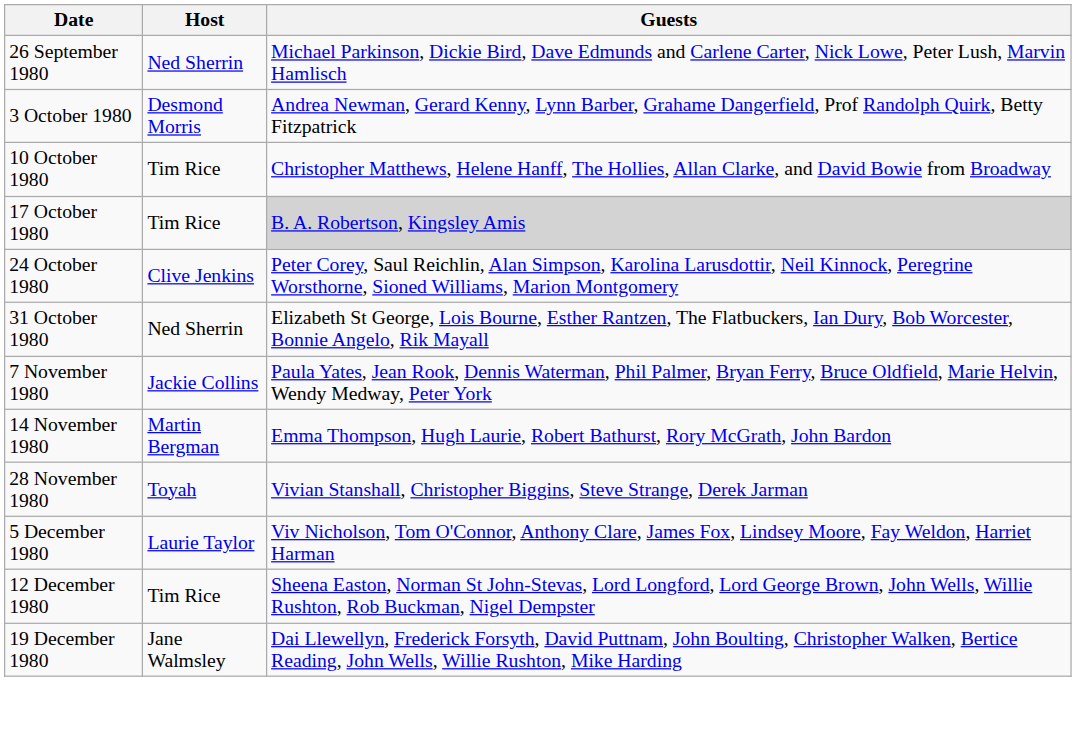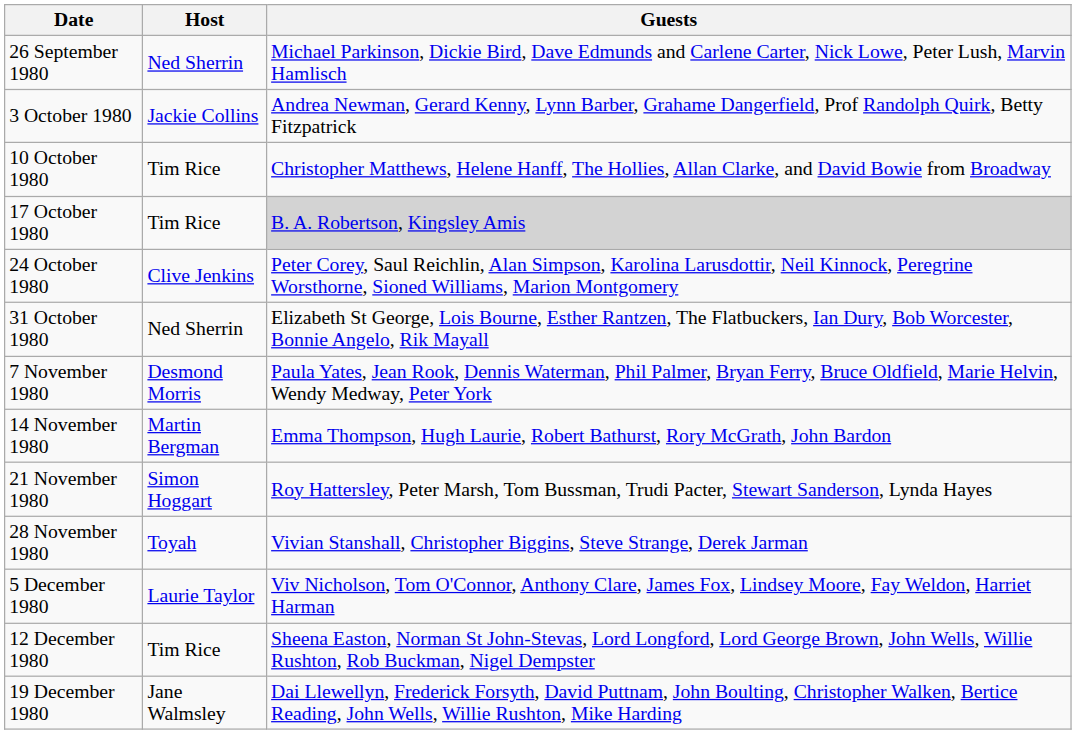3 October 1980 | Host: Desmond Morris -> Jackie Collins
7 November 1980 | Host: Jackie Collins -> Desmond Morris
+ row: 21 November 1980 | Simon Hoggart | Roy Hattersley, Peter Marsh, Tom Bussman, Trudi Pacter, Stewart Sanderson, Lynda Hayes
